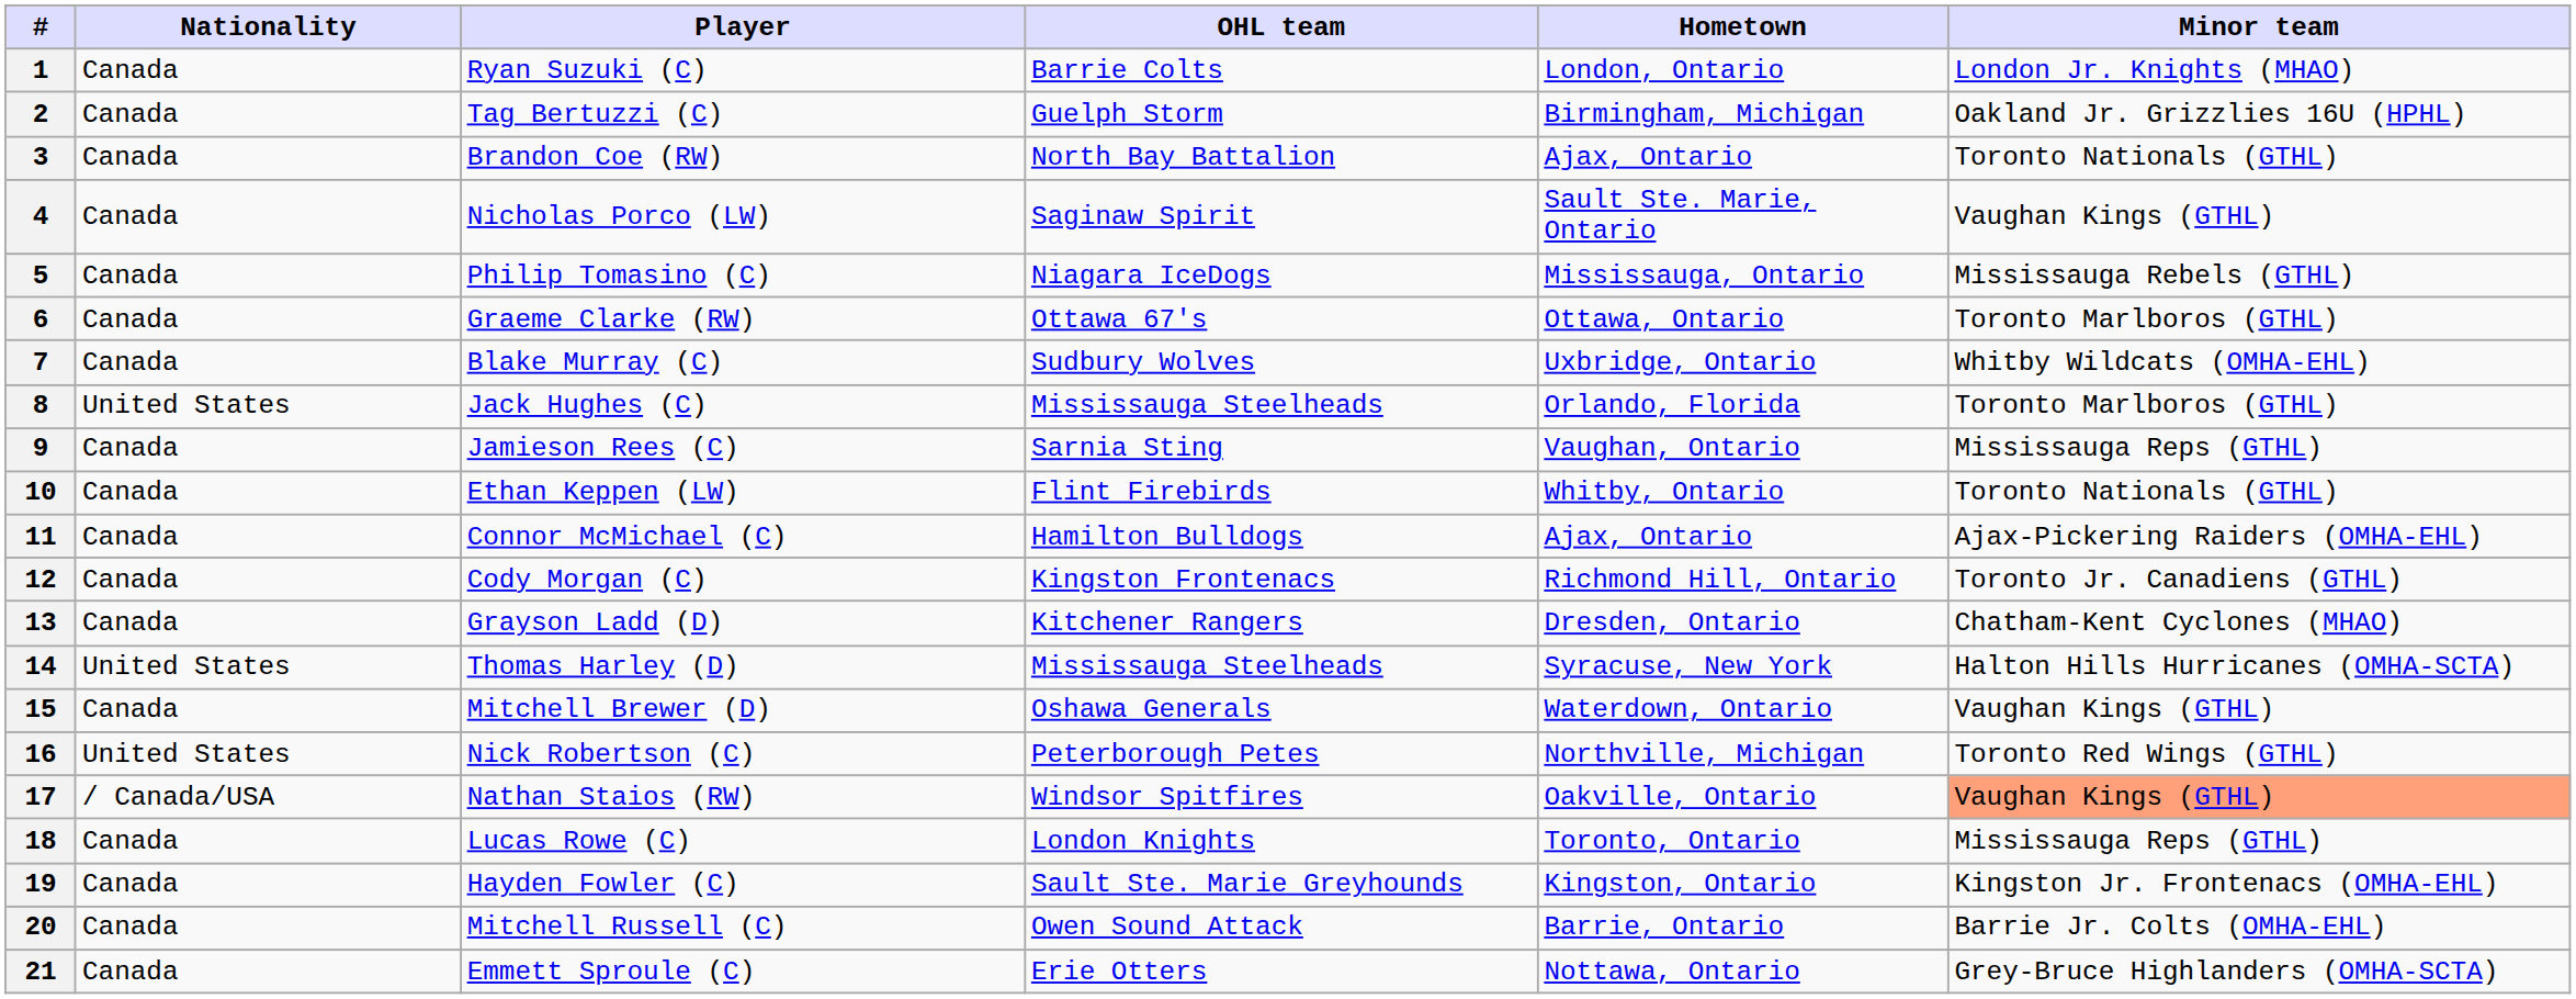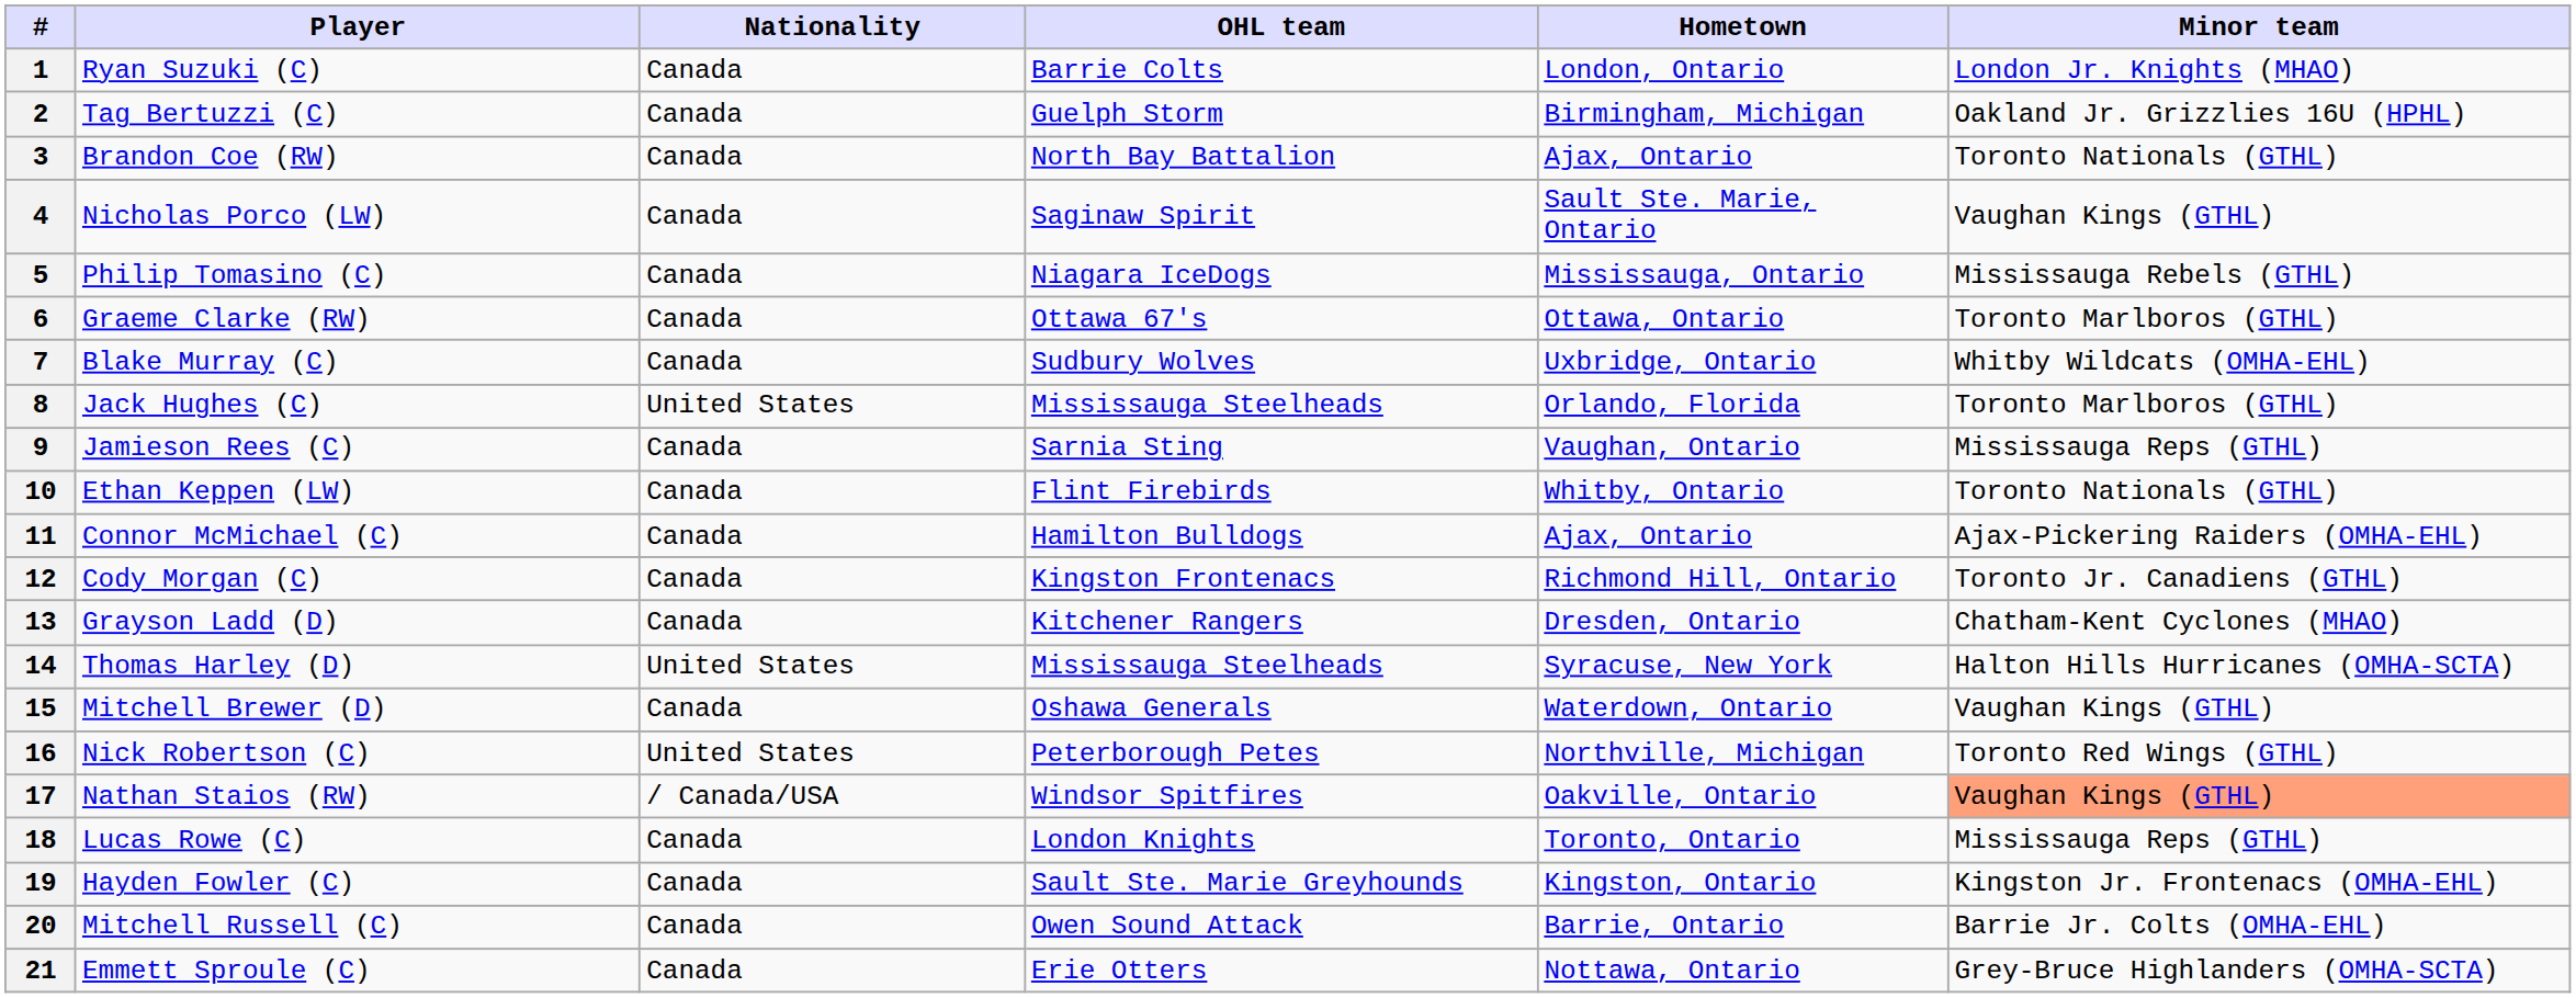columns swapped: Player <-> Nationality
